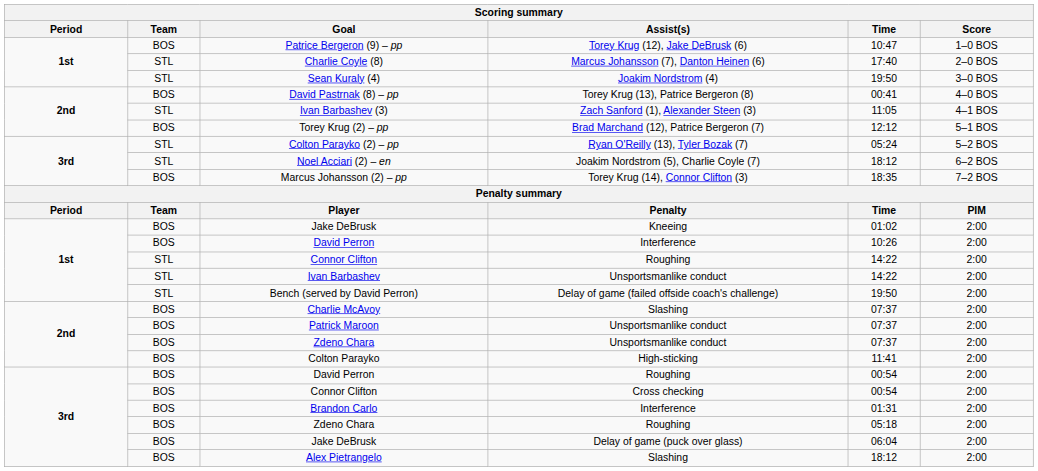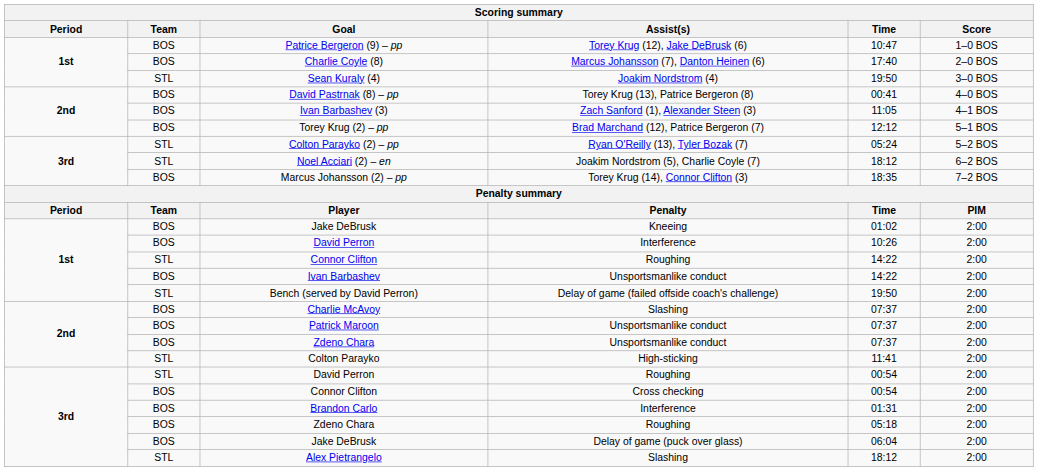Charlie Coyle (8) | Team: STL -> BOS
Ivan Barbashev (3) | Team: STL -> BOS
Ivan Barbashev | Team: STL -> BOS
Colton Parayko | Team: BOS -> STL
David Perron / Roughing | Team: BOS -> STL
Alex Pietrangelo | Team: BOS -> STL
